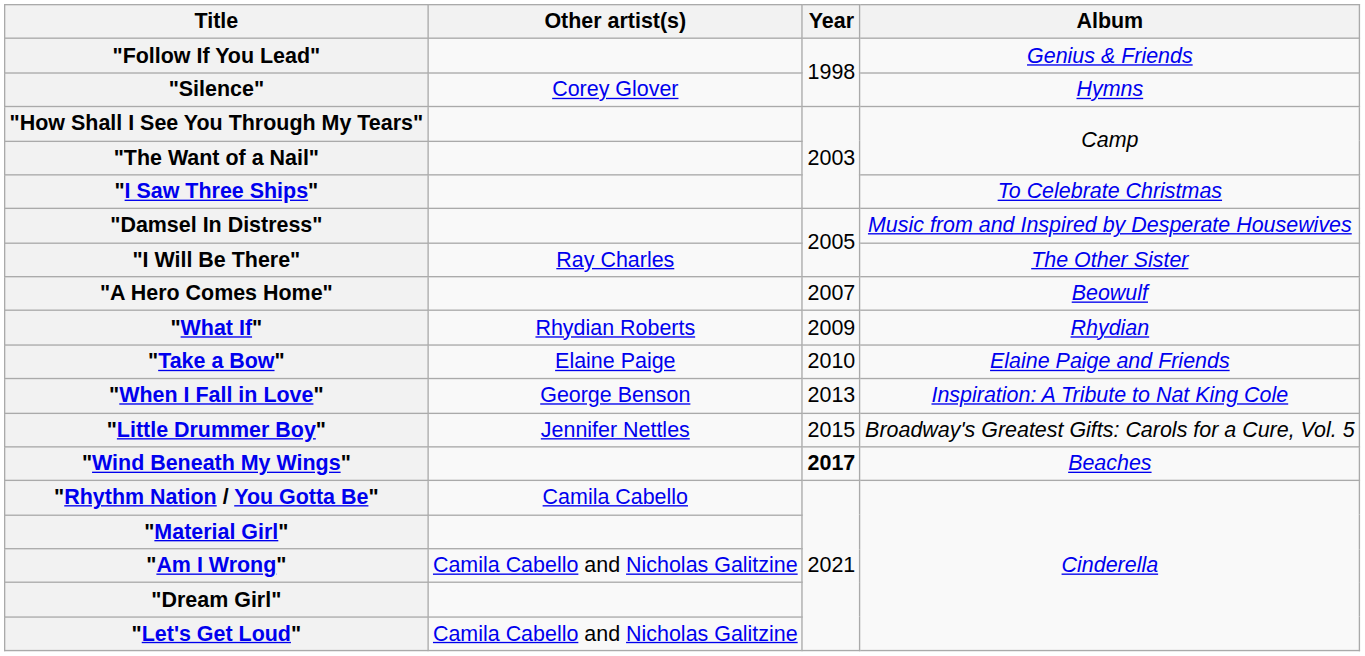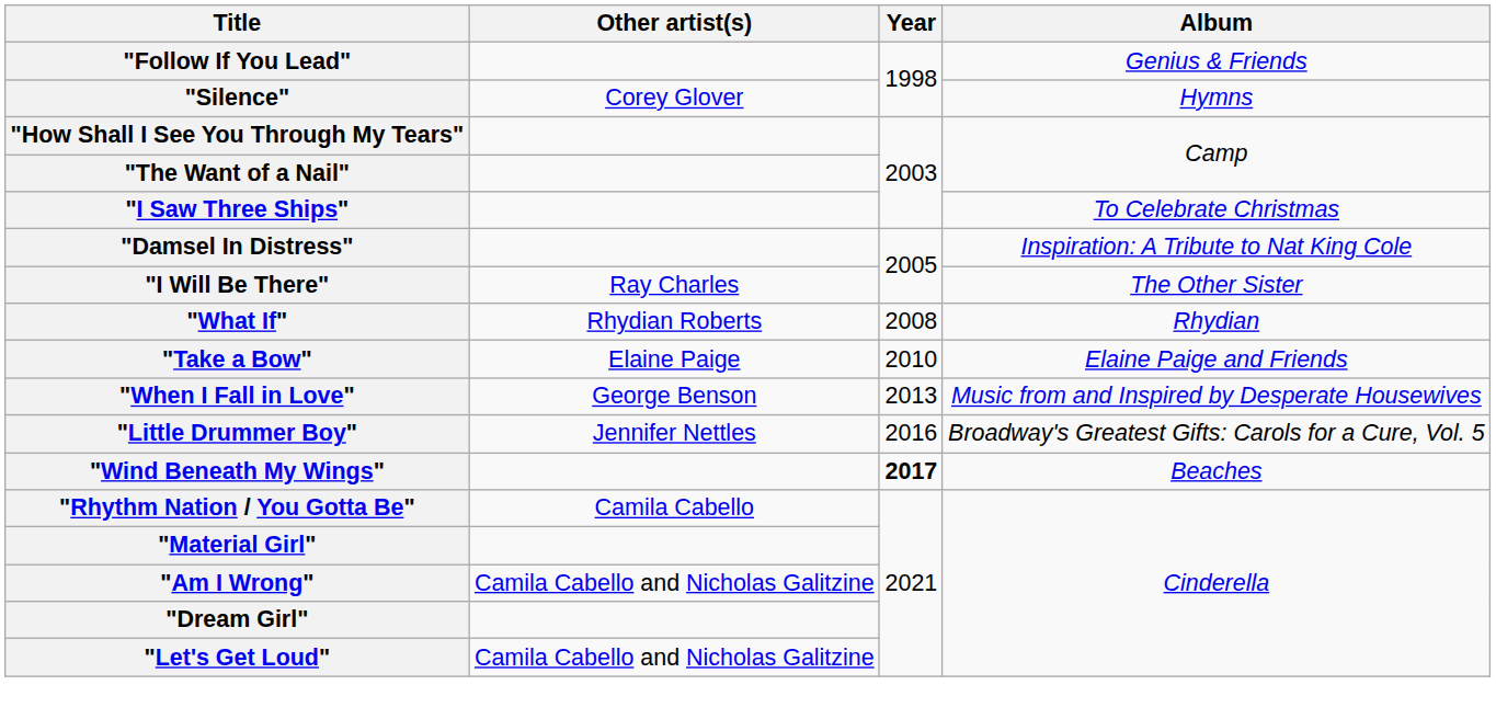"Damsel In Distress" | Album: Music from and Inspired by Desperate Housewives -> Inspiration: A Tribute to Nat King Cole
- row: "A Hero Comes Home" | 2007 | Beowulf
"What If" | Year: 2009 -> 2008
"When I Fall in Love" | Album: Inspiration: A Tribute to Nat King Cole -> Music from and Inspired by Desperate Housewives
"Little Drummer Boy" | Year: 2015 -> 2016
